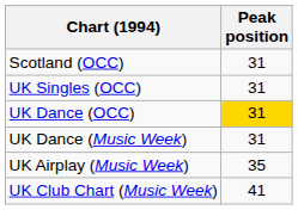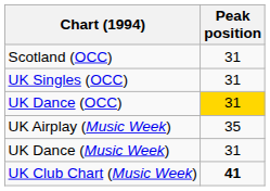rows swapped: UK Airplay (Music Week) <-> UK Dance (Music Week)
UK Club Chart (Music Week) | Peak position: normal -> bold
